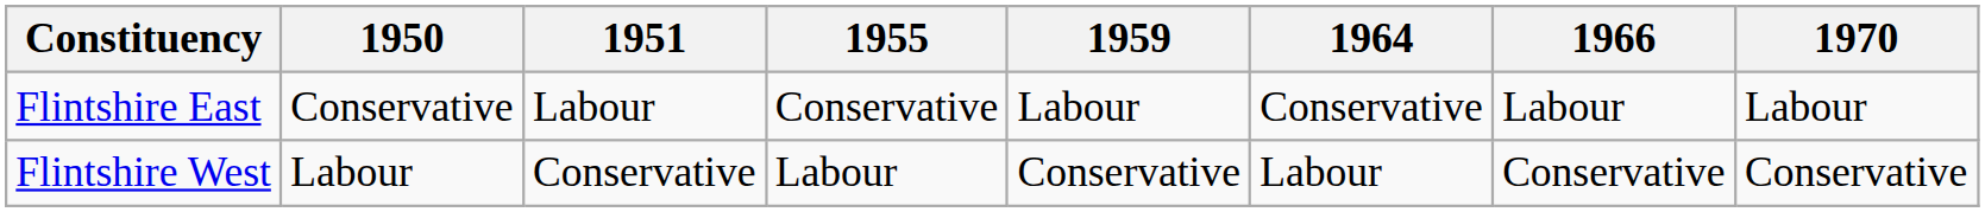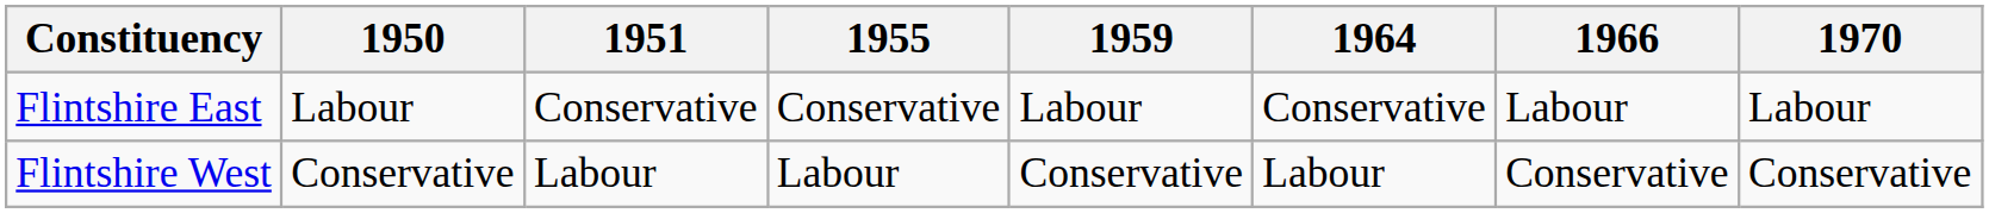Flintshire East | 1950: Conservative -> Labour
Flintshire East | 1951: Labour -> Conservative
Flintshire West | 1950: Labour -> Conservative
Flintshire West | 1951: Conservative -> Labour
